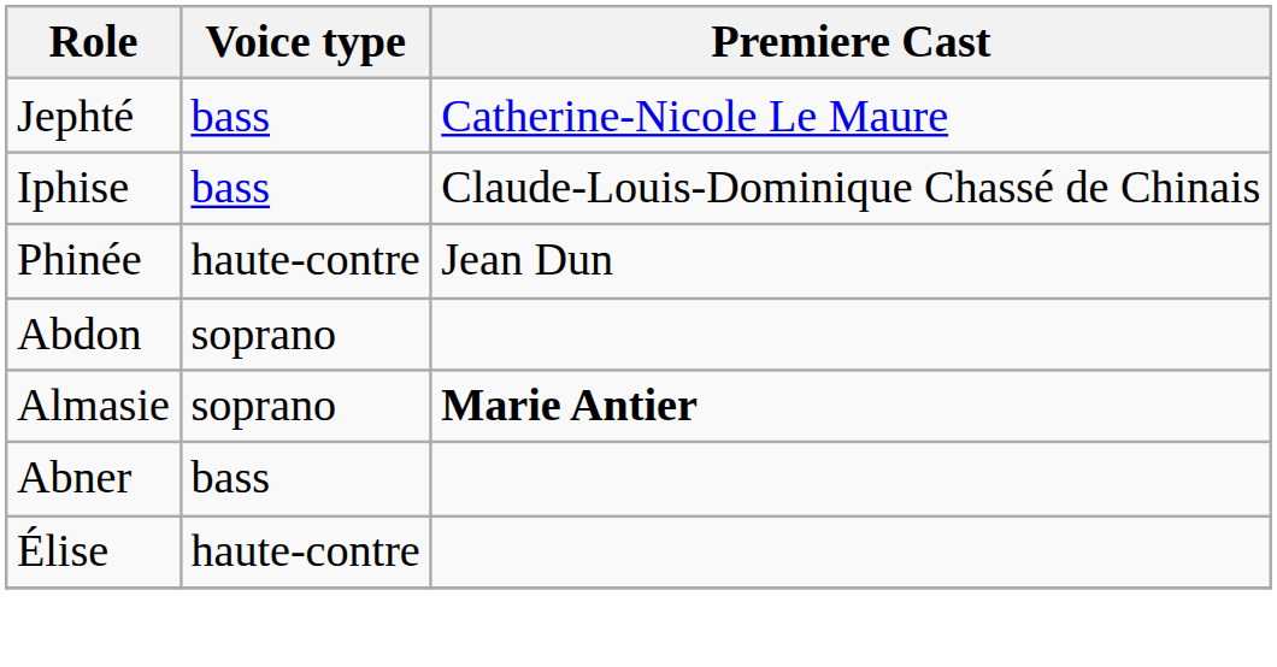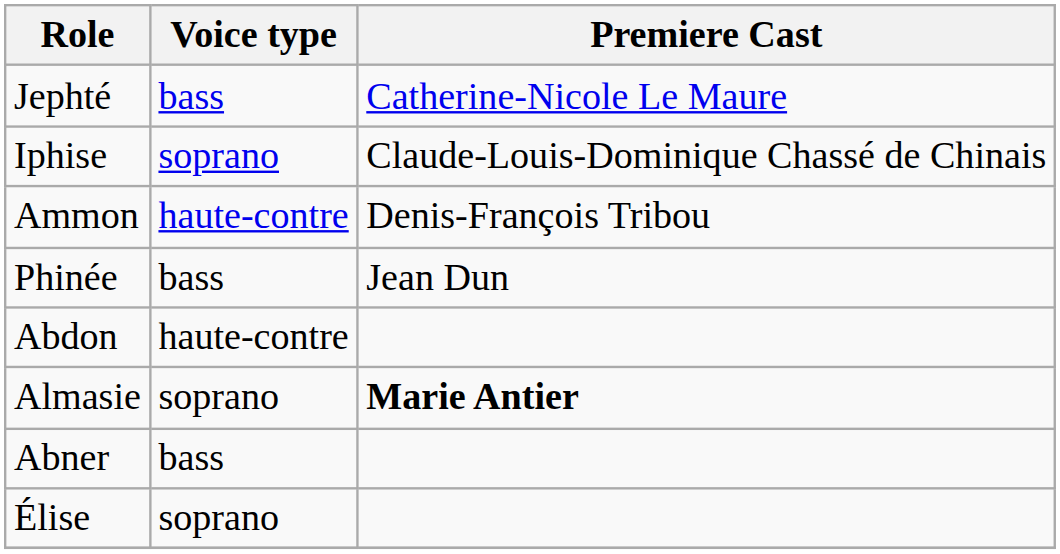Iphise | Voice type: bass -> soprano
+ row: Ammon | haute-contre | Denis-François Tribou
Phinée | Voice type: haute-contre -> bass
Abdon | Voice type: soprano -> haute-contre
Élise | Voice type: haute-contre -> soprano
